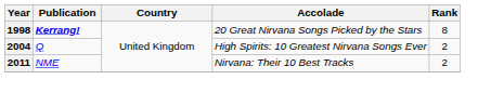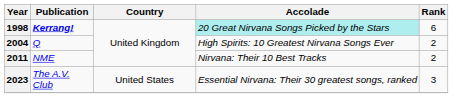1998 | Accolade: no background -> paleturquoise background
1998 | Rank: 8 -> 6
+ row: 2023 | The A.V. Club | United States | Essential Nirvana: Their 30 greatest songs, ranked | 3
